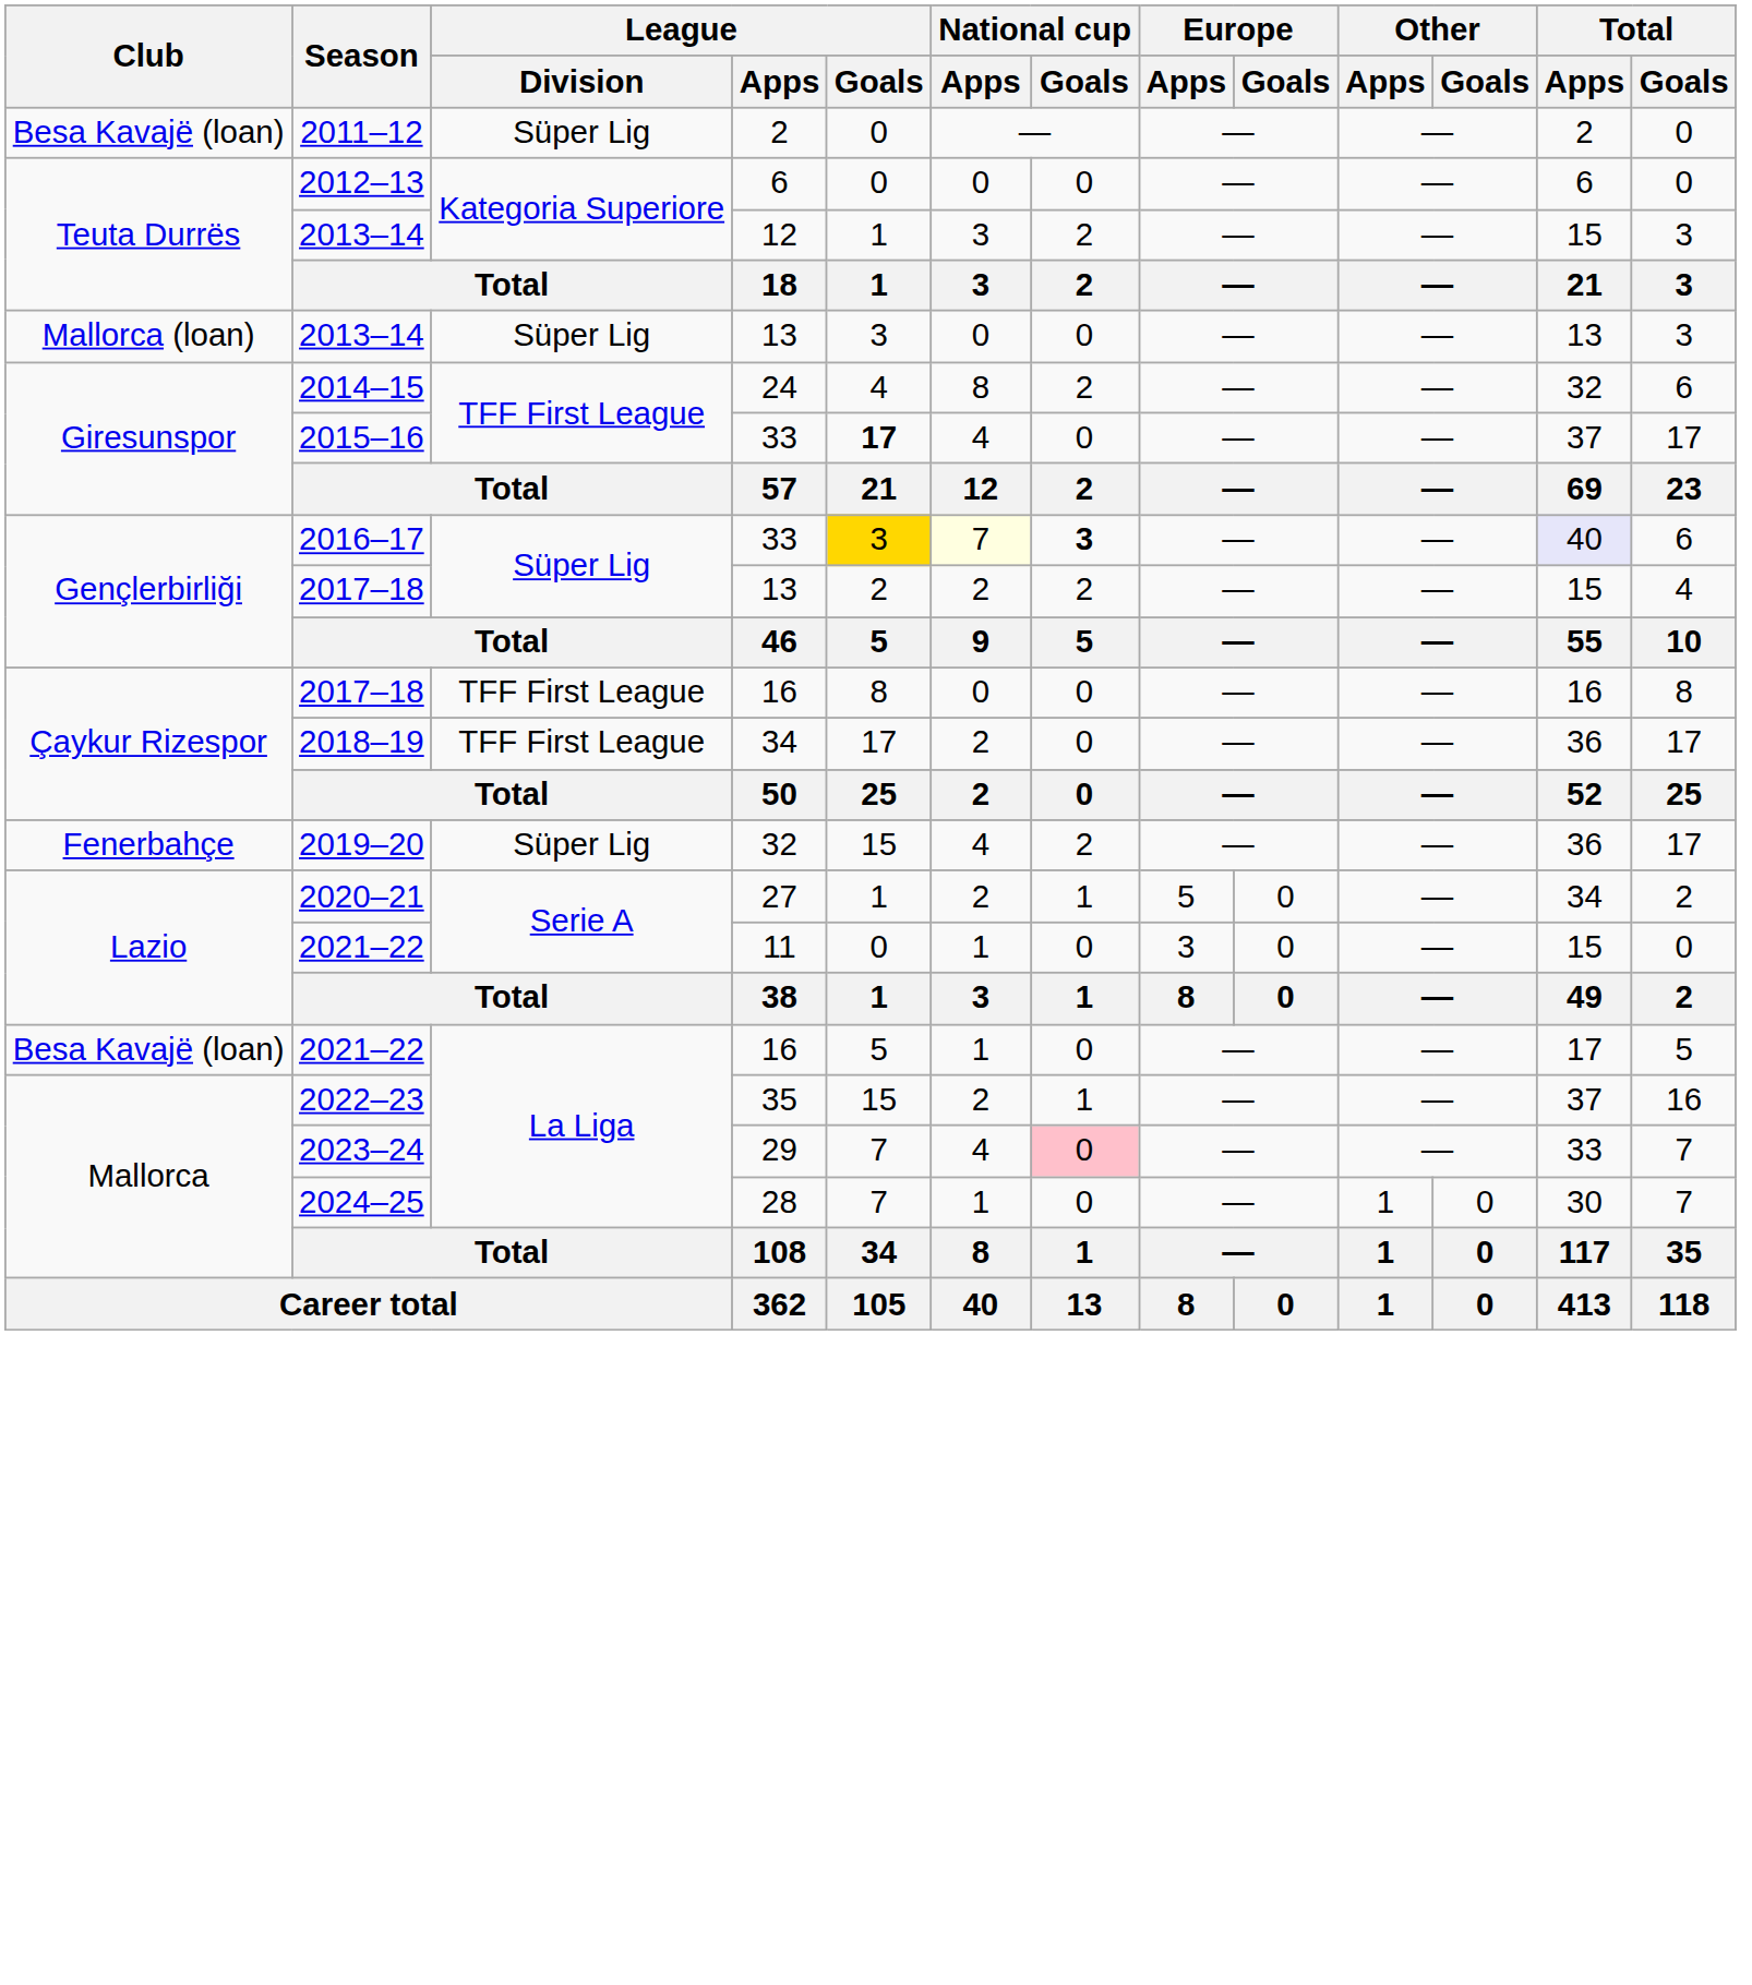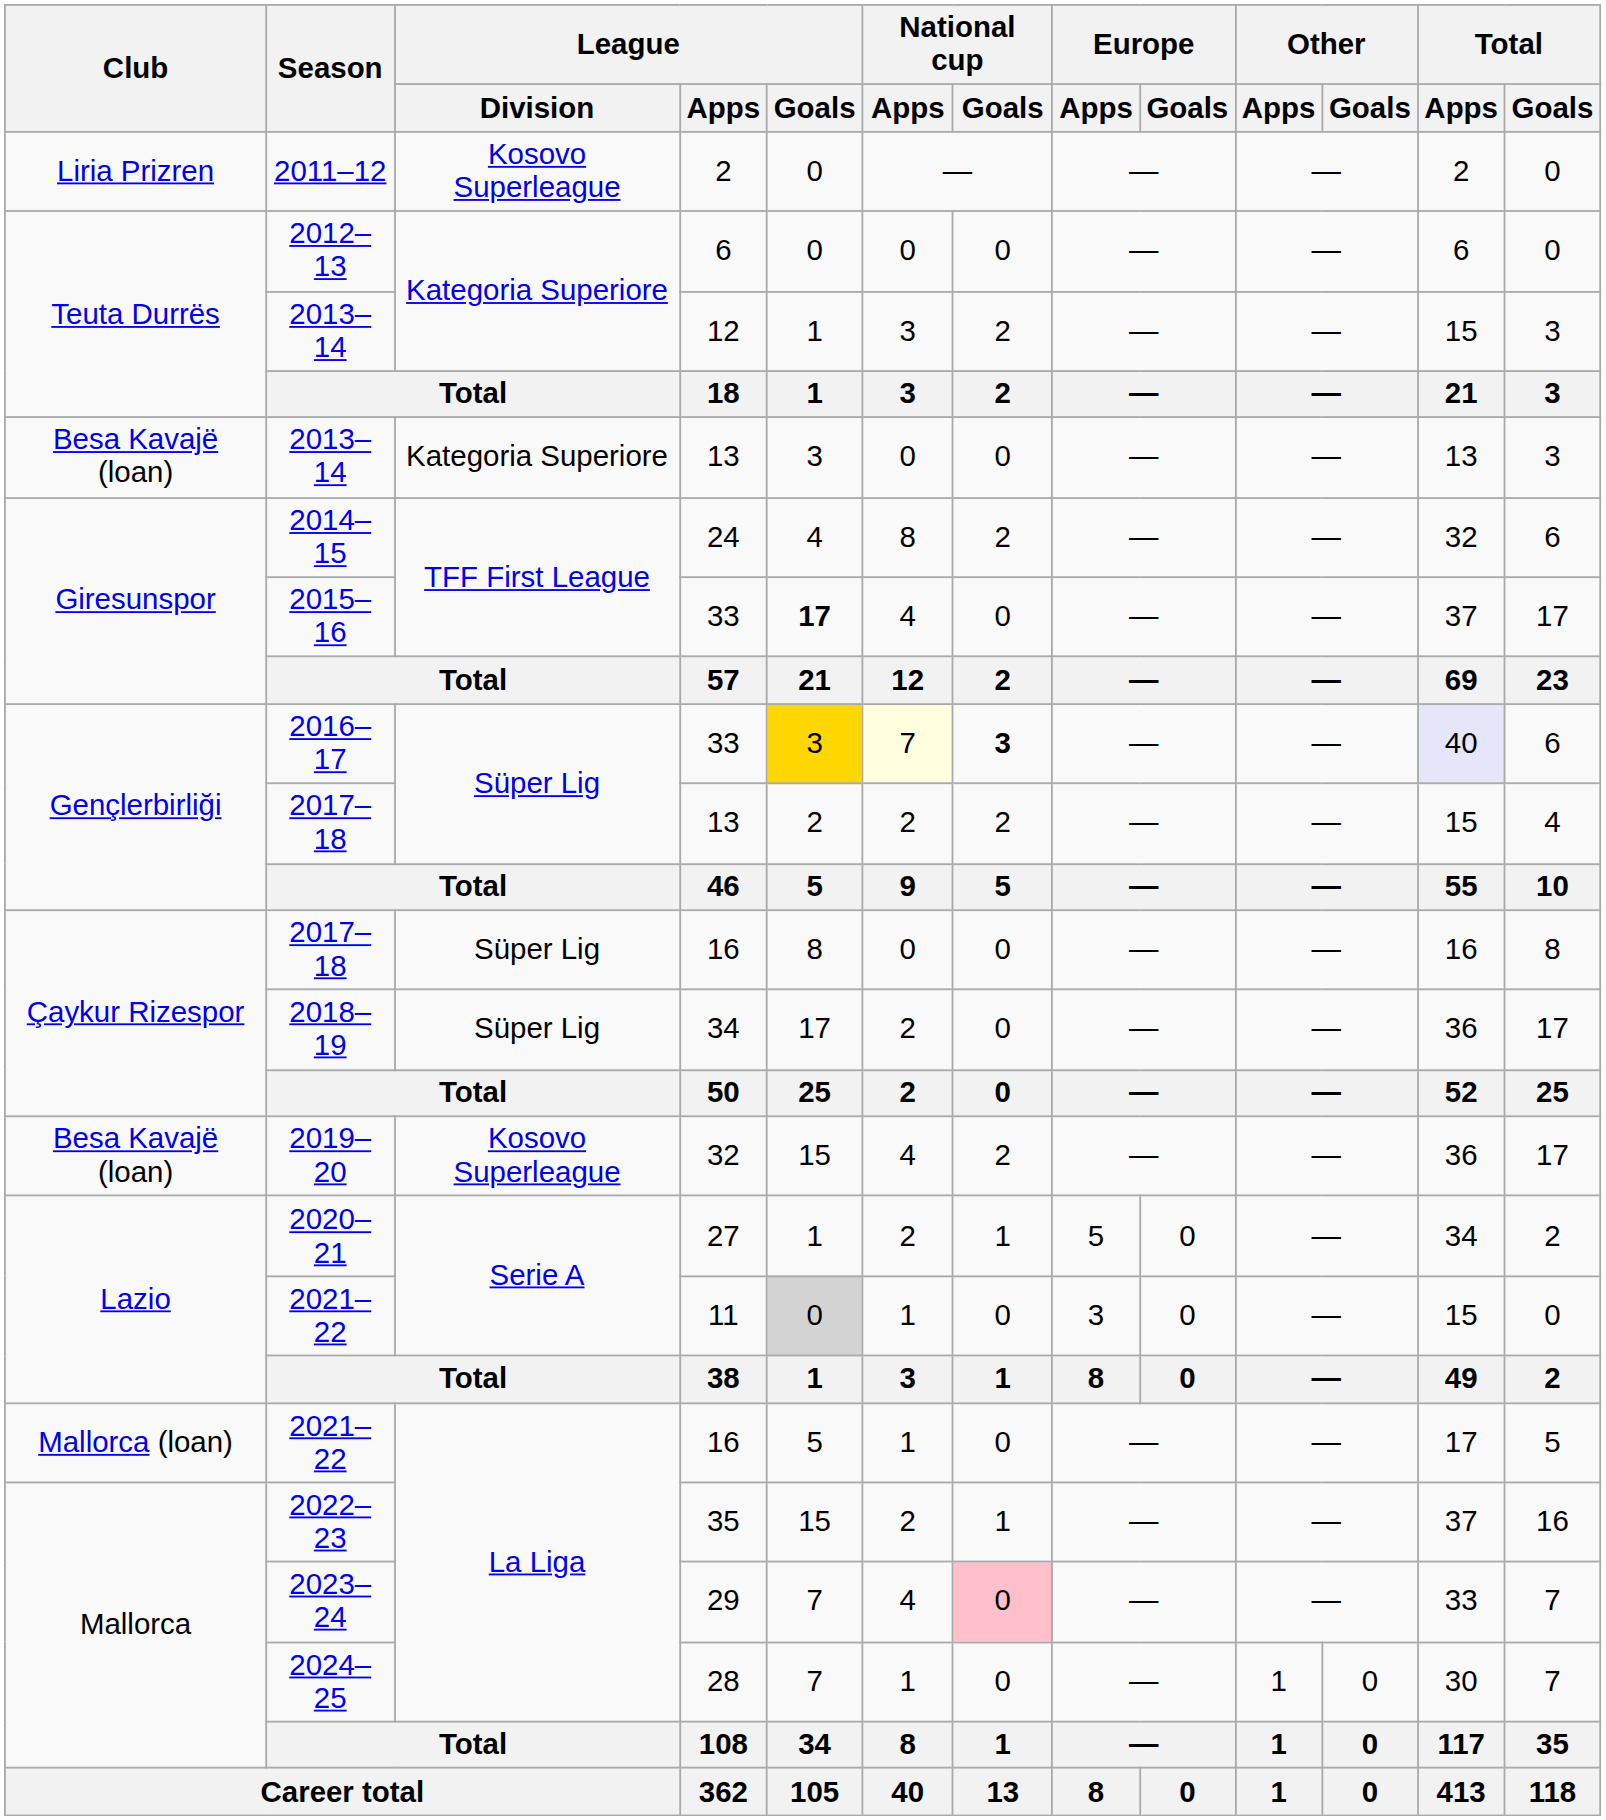2011–12 | Club: Besa Kavajë (loan) -> Liria Prizren
2011–12 | League / Division: Süper Lig -> Kosovo Superleague
2013–14 / 13 | Club: Mallorca (loan) -> Besa Kavajë (loan)
2013–14 / 13 | League / Division: Süper Lig -> Kategoria Superiore
2017–18 / 16 | League / Division: TFF First League -> Süper Lig
2018–19 | League / Division: TFF First League -> Süper Lig
2019–20 | Club: Fenerbahçe -> Besa Kavajë (loan)
2019–20 | League / Division: Süper Lig -> Kosovo Superleague
2021–22 / 11 | League / Goals: no background -> lightgrey background
2021–22 / 16 | Club: Besa Kavajë (loan) -> Mallorca (loan)
